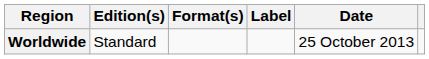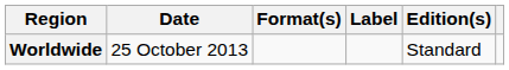columns swapped: Date <-> Edition(s)
